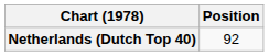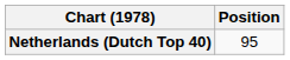Netherlands (Dutch Top 40) | Position: 92 -> 95
